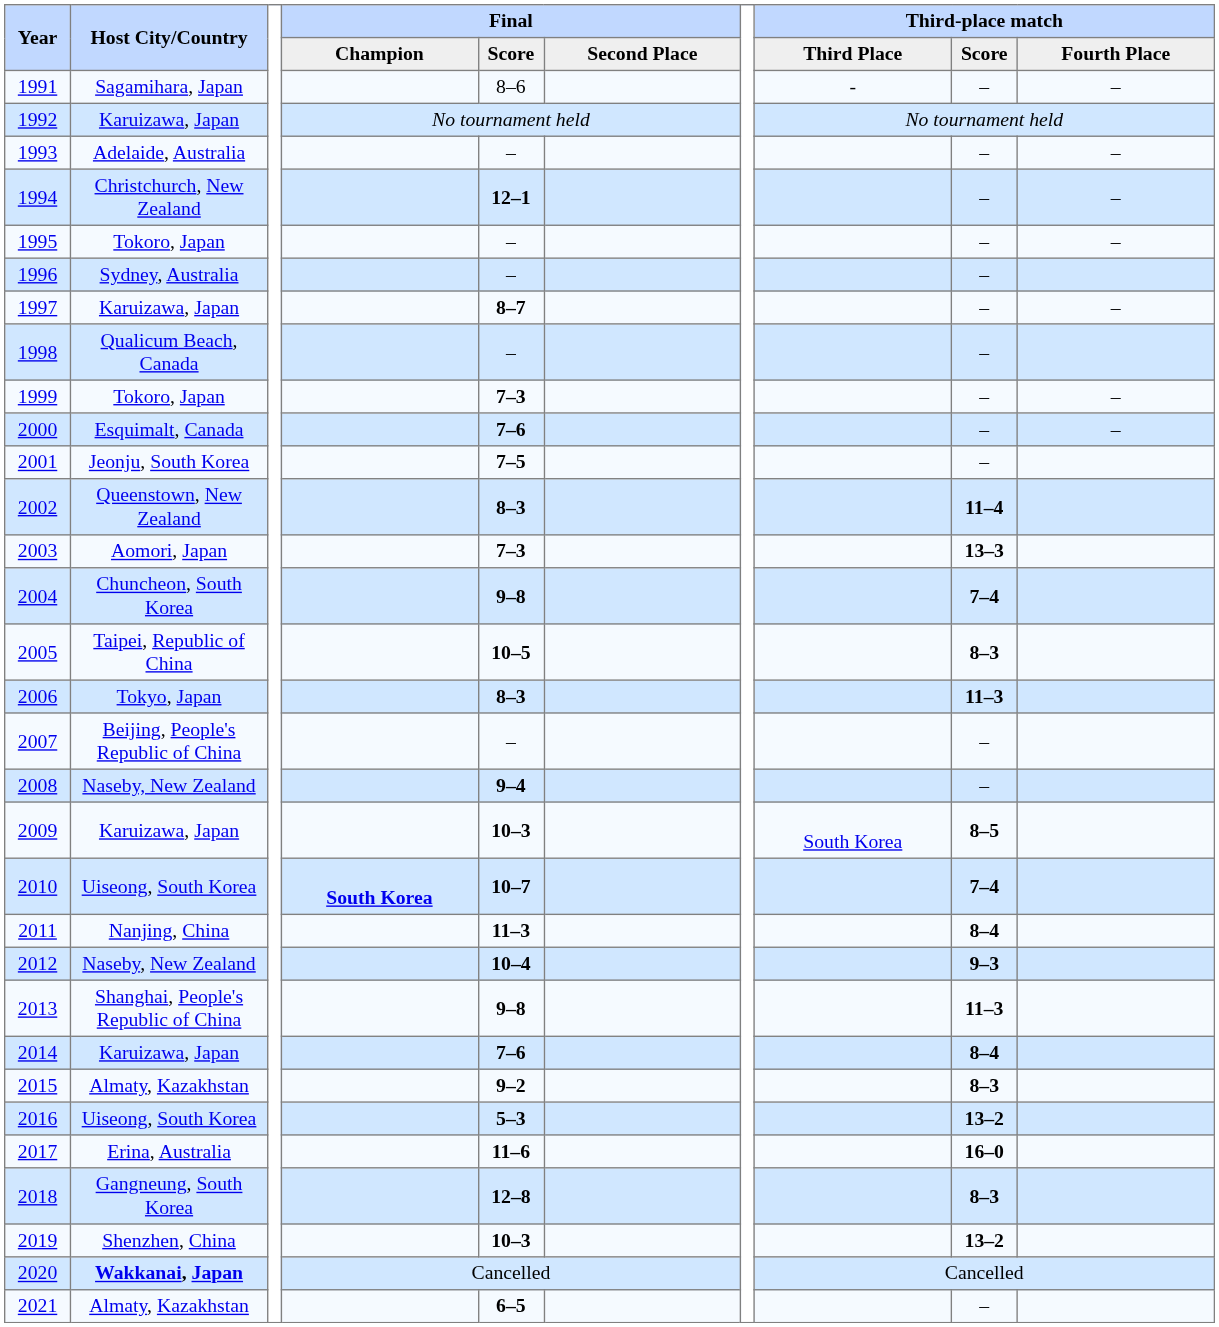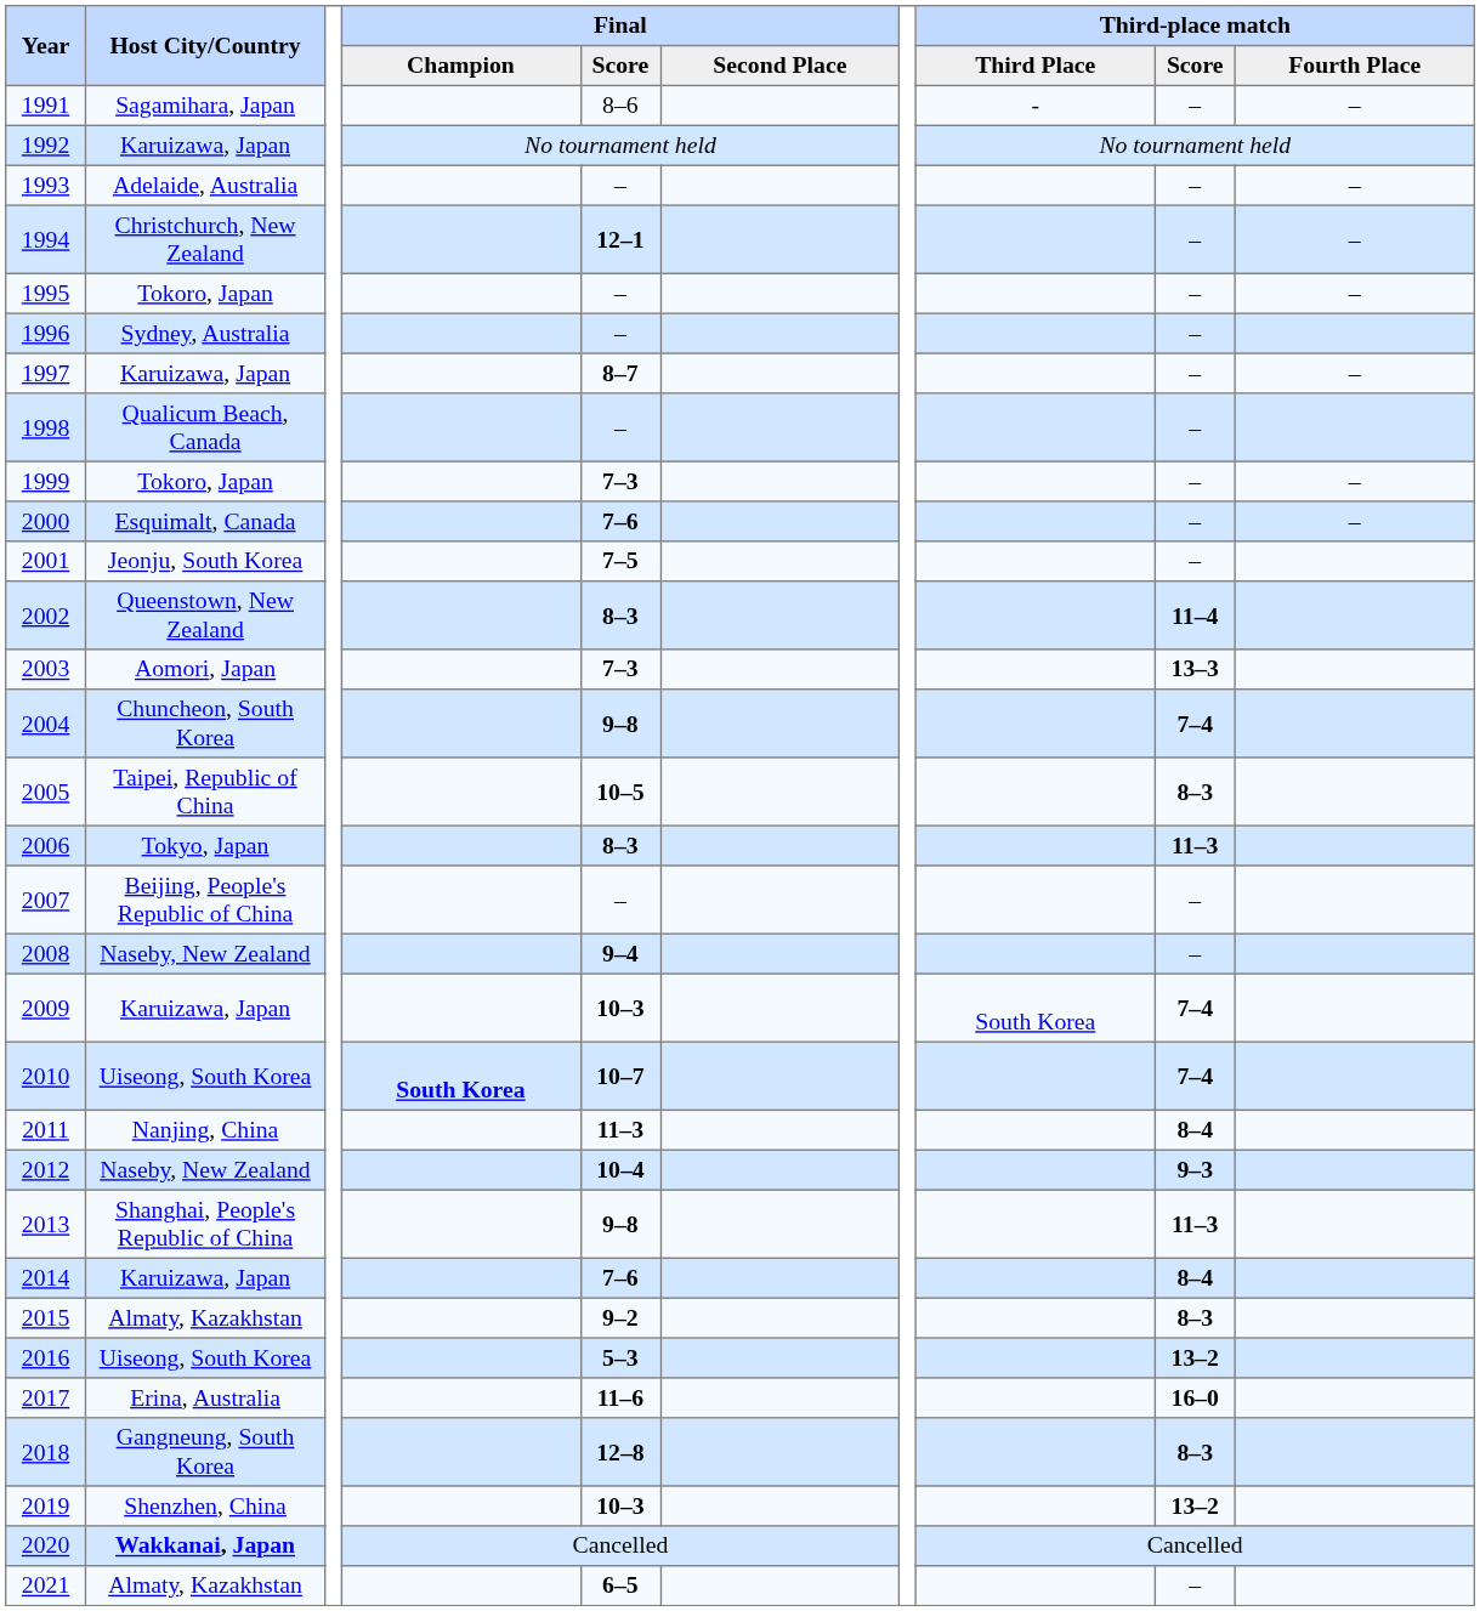2009 | Third-place match / Score: 8–5 -> 7–4
